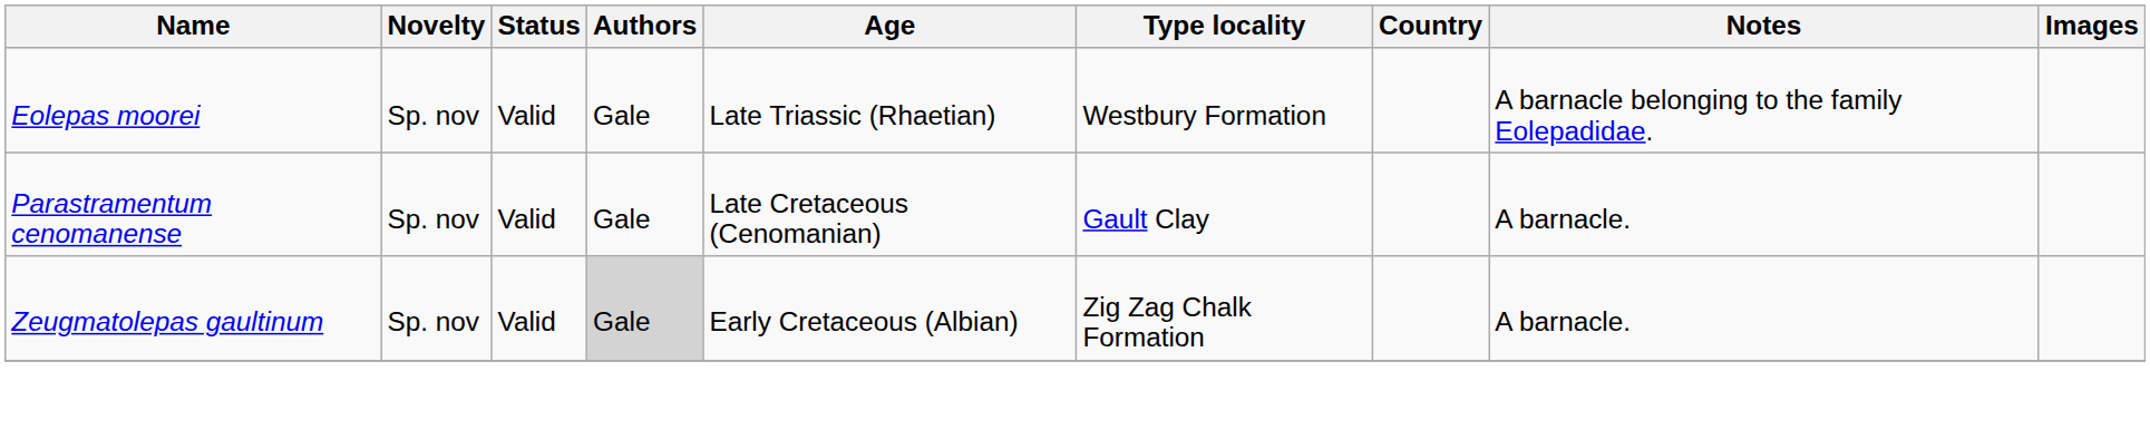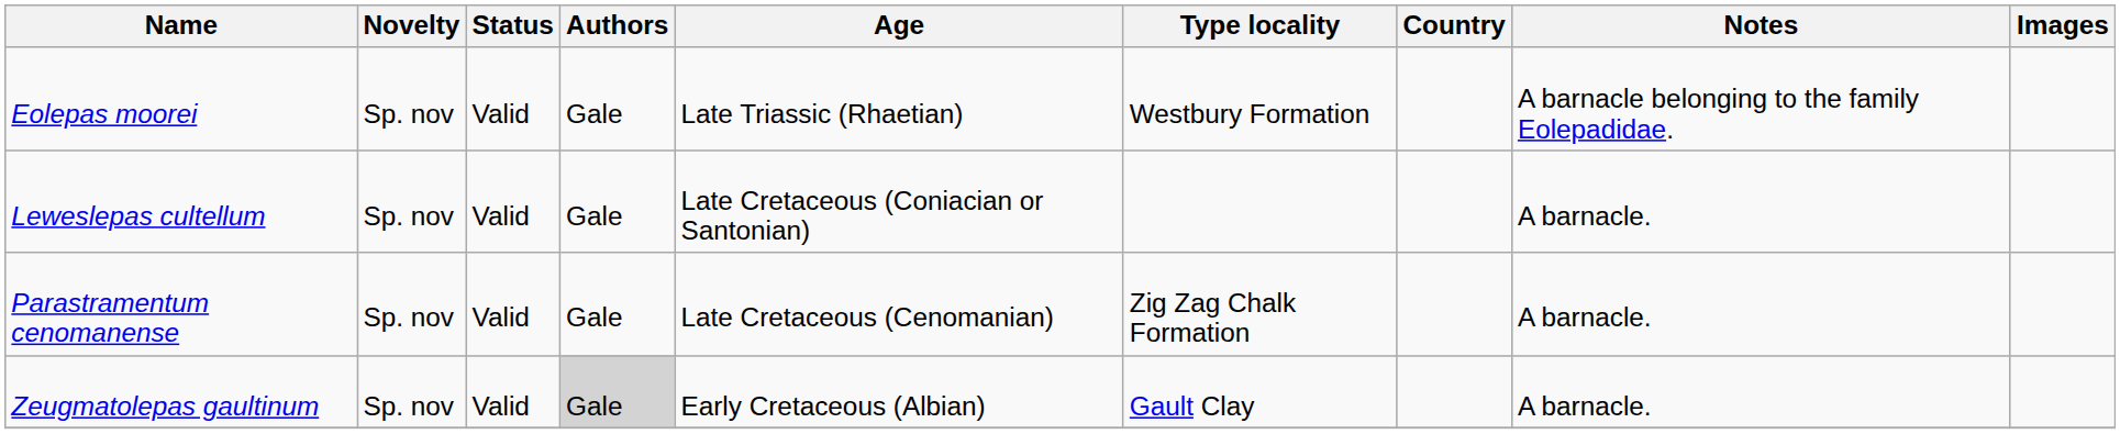+ row: Leweslepas cultellum | Sp. nov | Valid | Gale | Late Cretaceous (Coniacian or Santonian) | A barnacle.
Parastramentum cenomanense | Type locality: Gault Clay -> Zig Zag Chalk Formation
Zeugmatolepas gaultinum | Type locality: Zig Zag Chalk Formation -> Gault Clay
